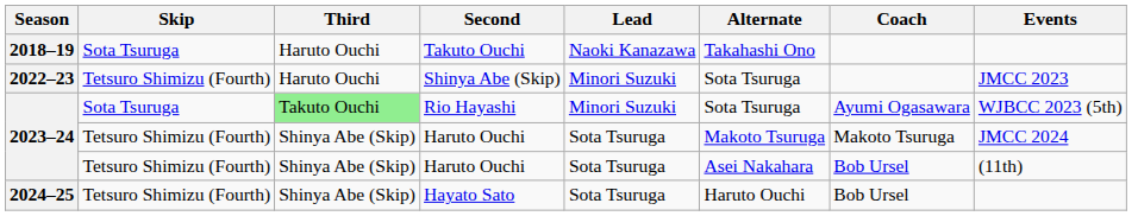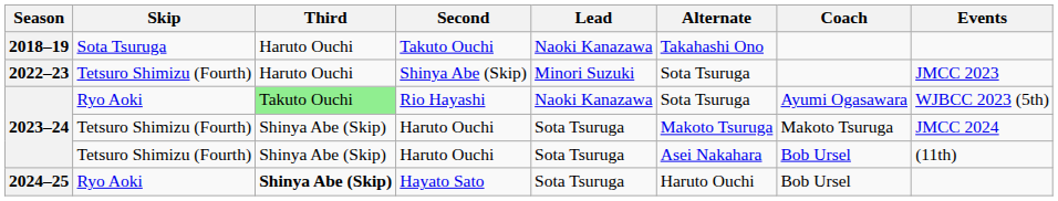Rio Hayashi | Skip: Sota Tsuruga -> Ryo Aoki
Rio Hayashi | Lead: Minori Suzuki -> Naoki Kanazawa
Hayato Sato | Skip: Tetsuro Shimizu (Fourth) -> Ryo Aoki
Hayato Sato | Third: normal -> bold
